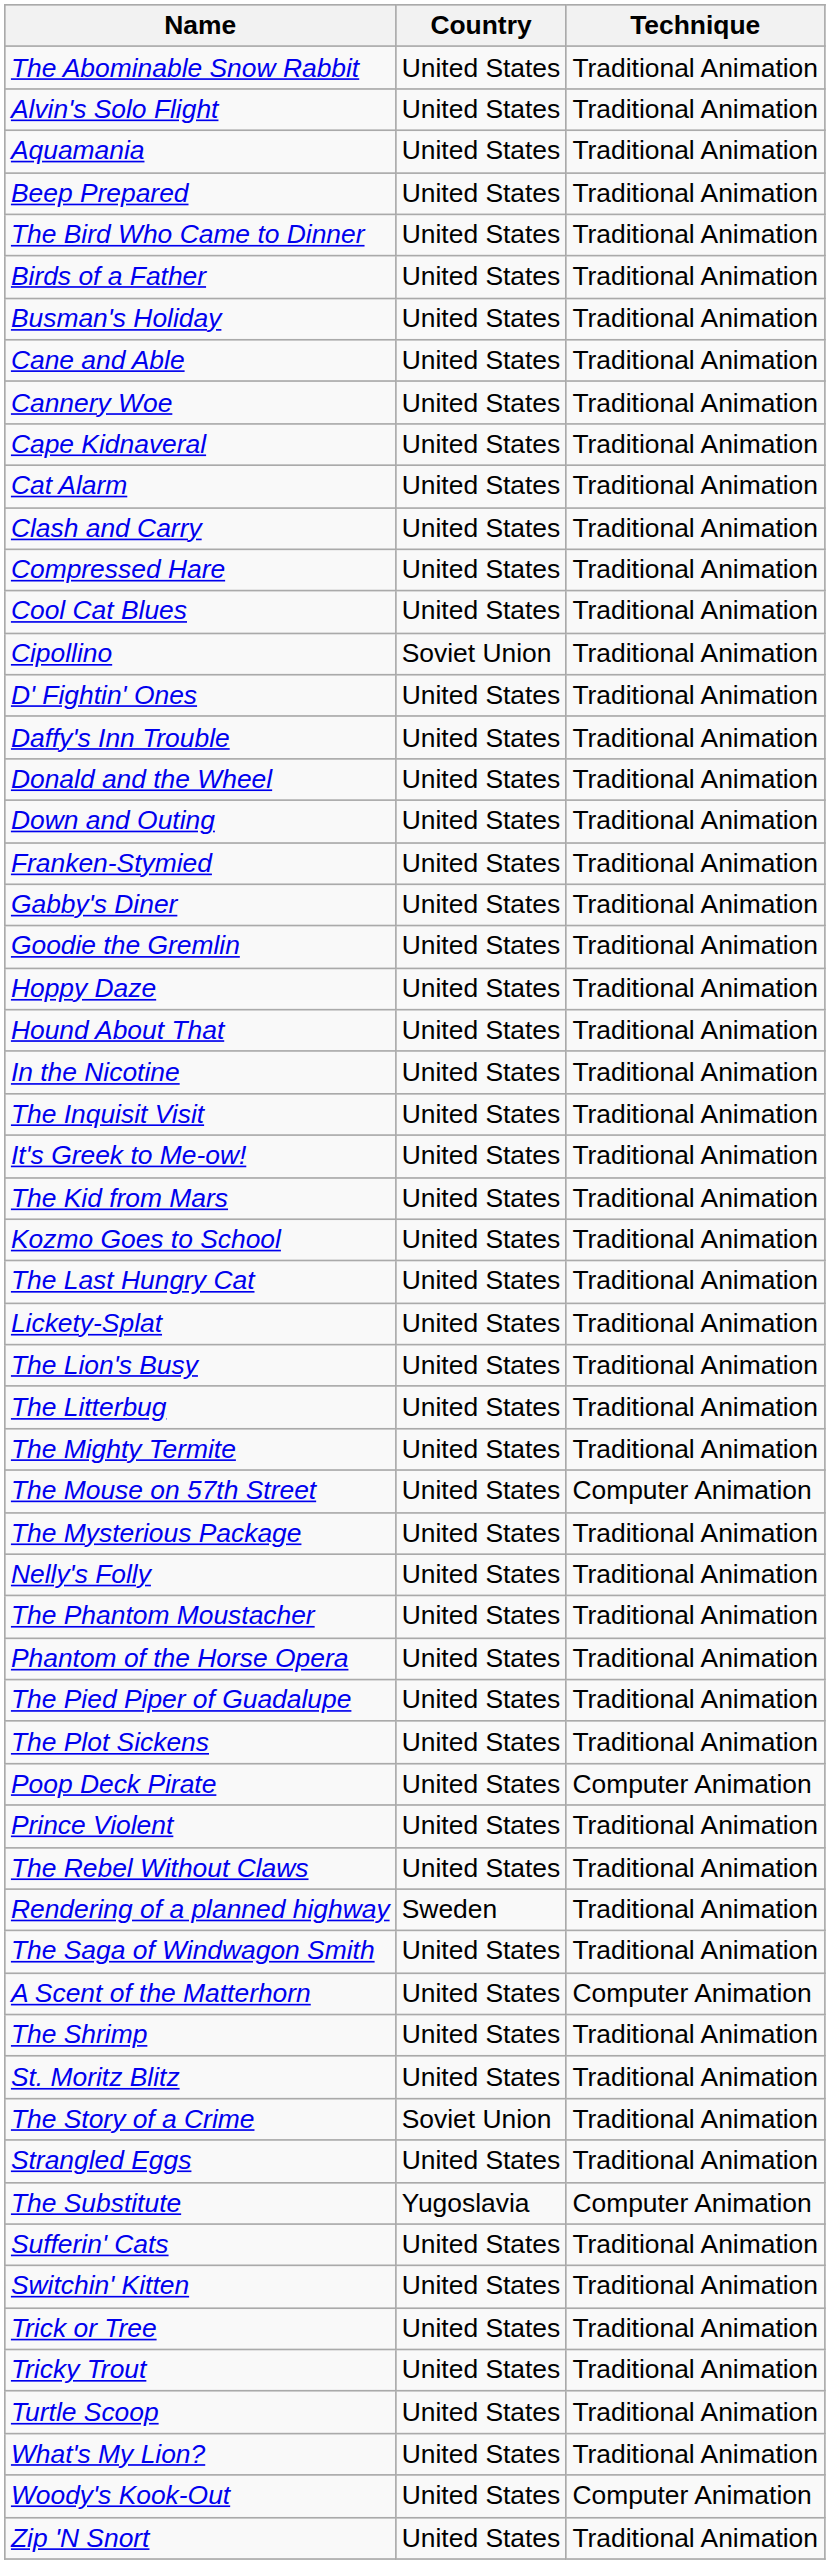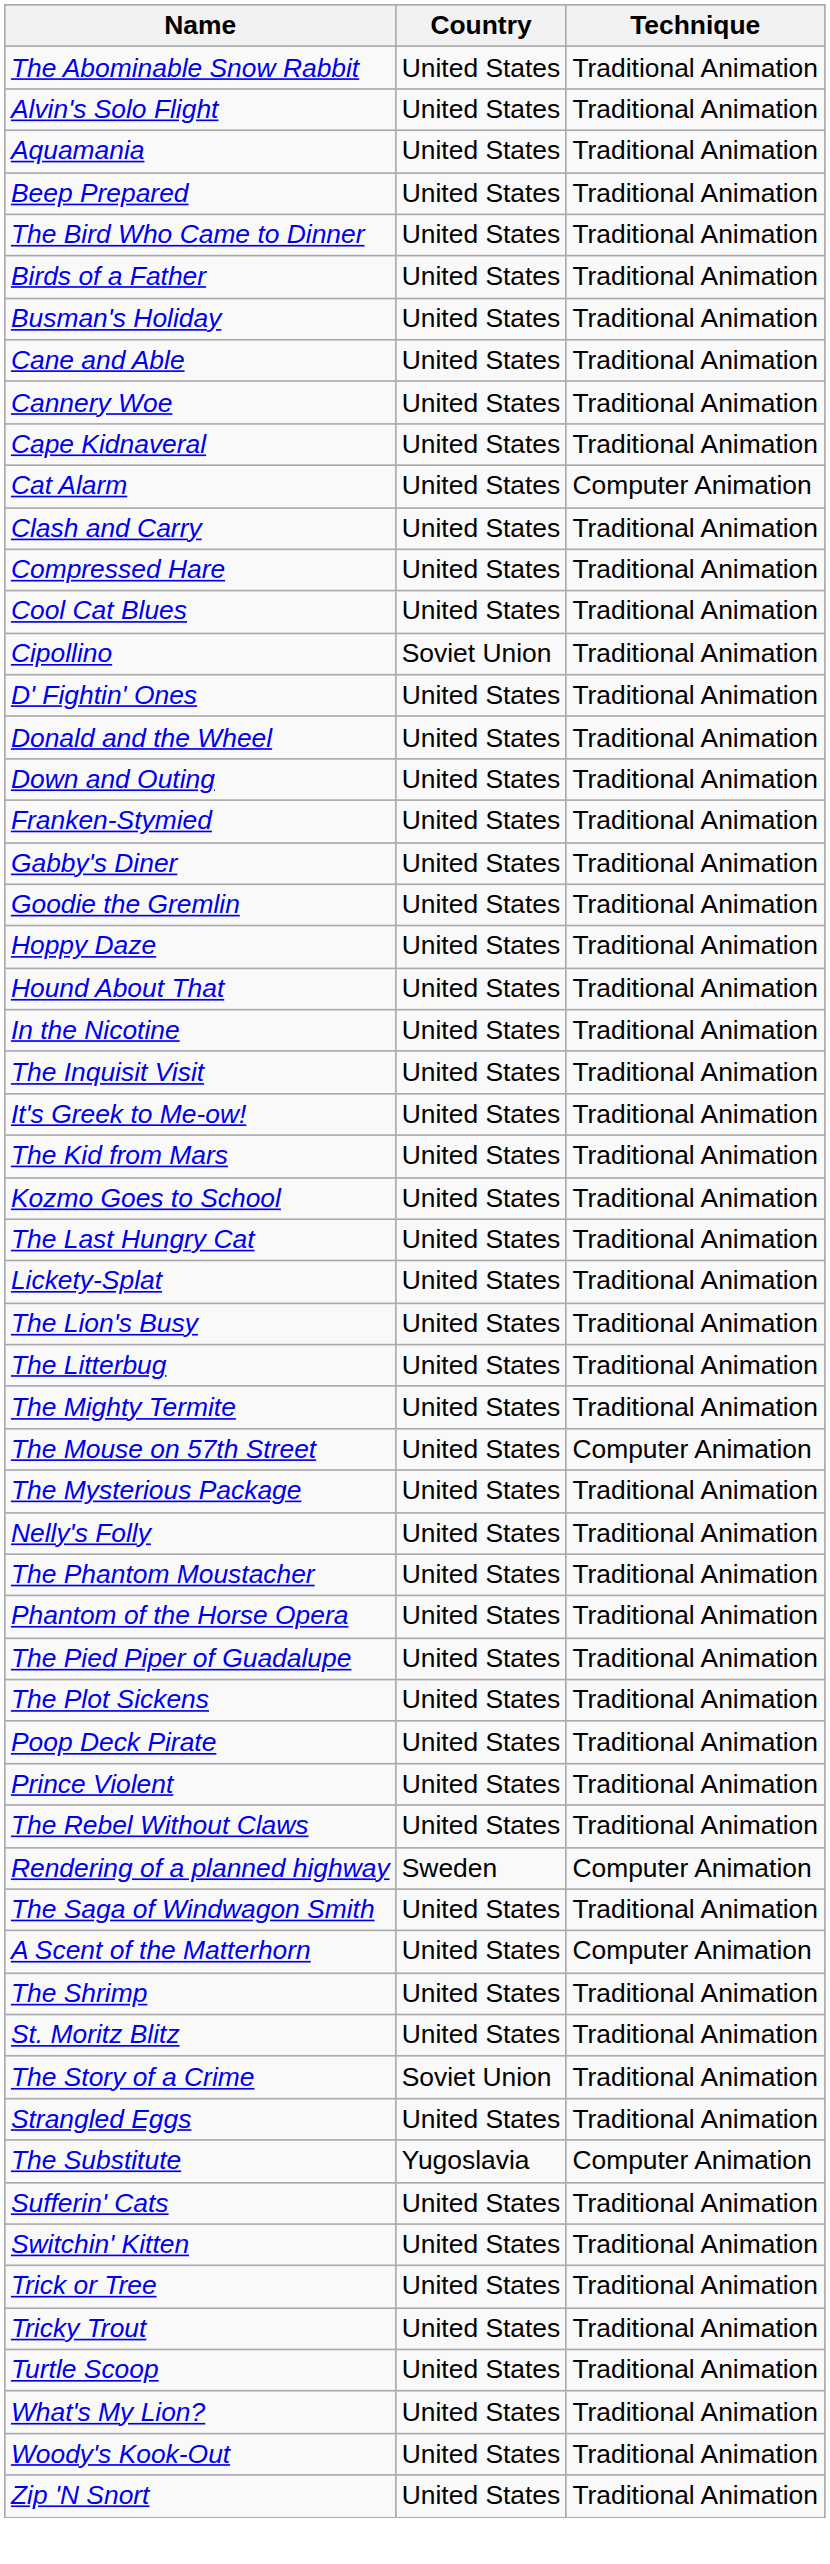Cat Alarm | Technique: Traditional Animation -> Computer Animation
- row: Daffy's Inn Trouble | United States | Traditional Animation
Poop Deck Pirate | Technique: Computer Animation -> Traditional Animation
Rendering of a planned highway | Technique: Traditional Animation -> Computer Animation
Woody's Kook-Out | Technique: Computer Animation -> Traditional Animation
